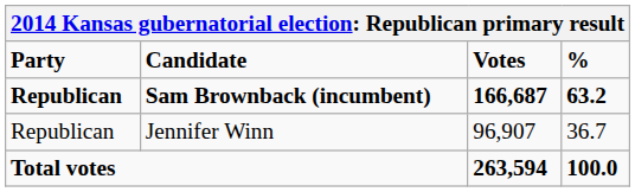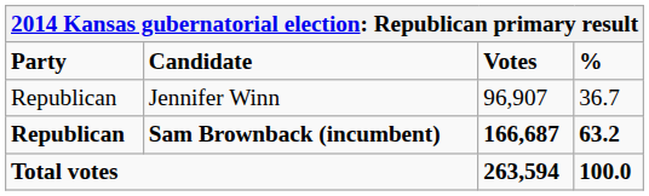rows swapped: Sam Brownback (incumbent) <-> Jennifer Winn
